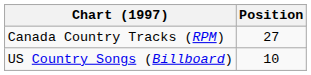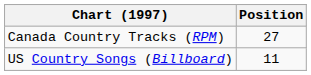US Country Songs (Billboard) | Position: 10 -> 11
